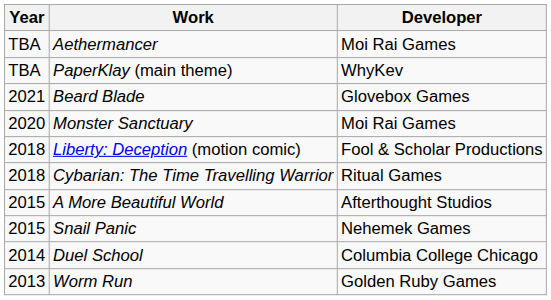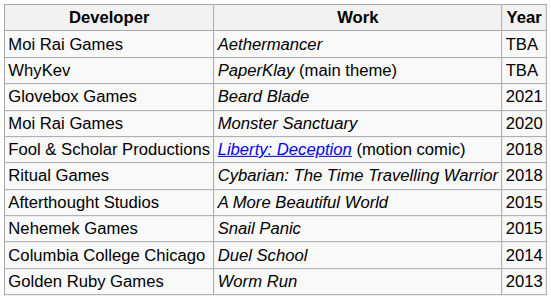columns swapped: Year <-> Developer
